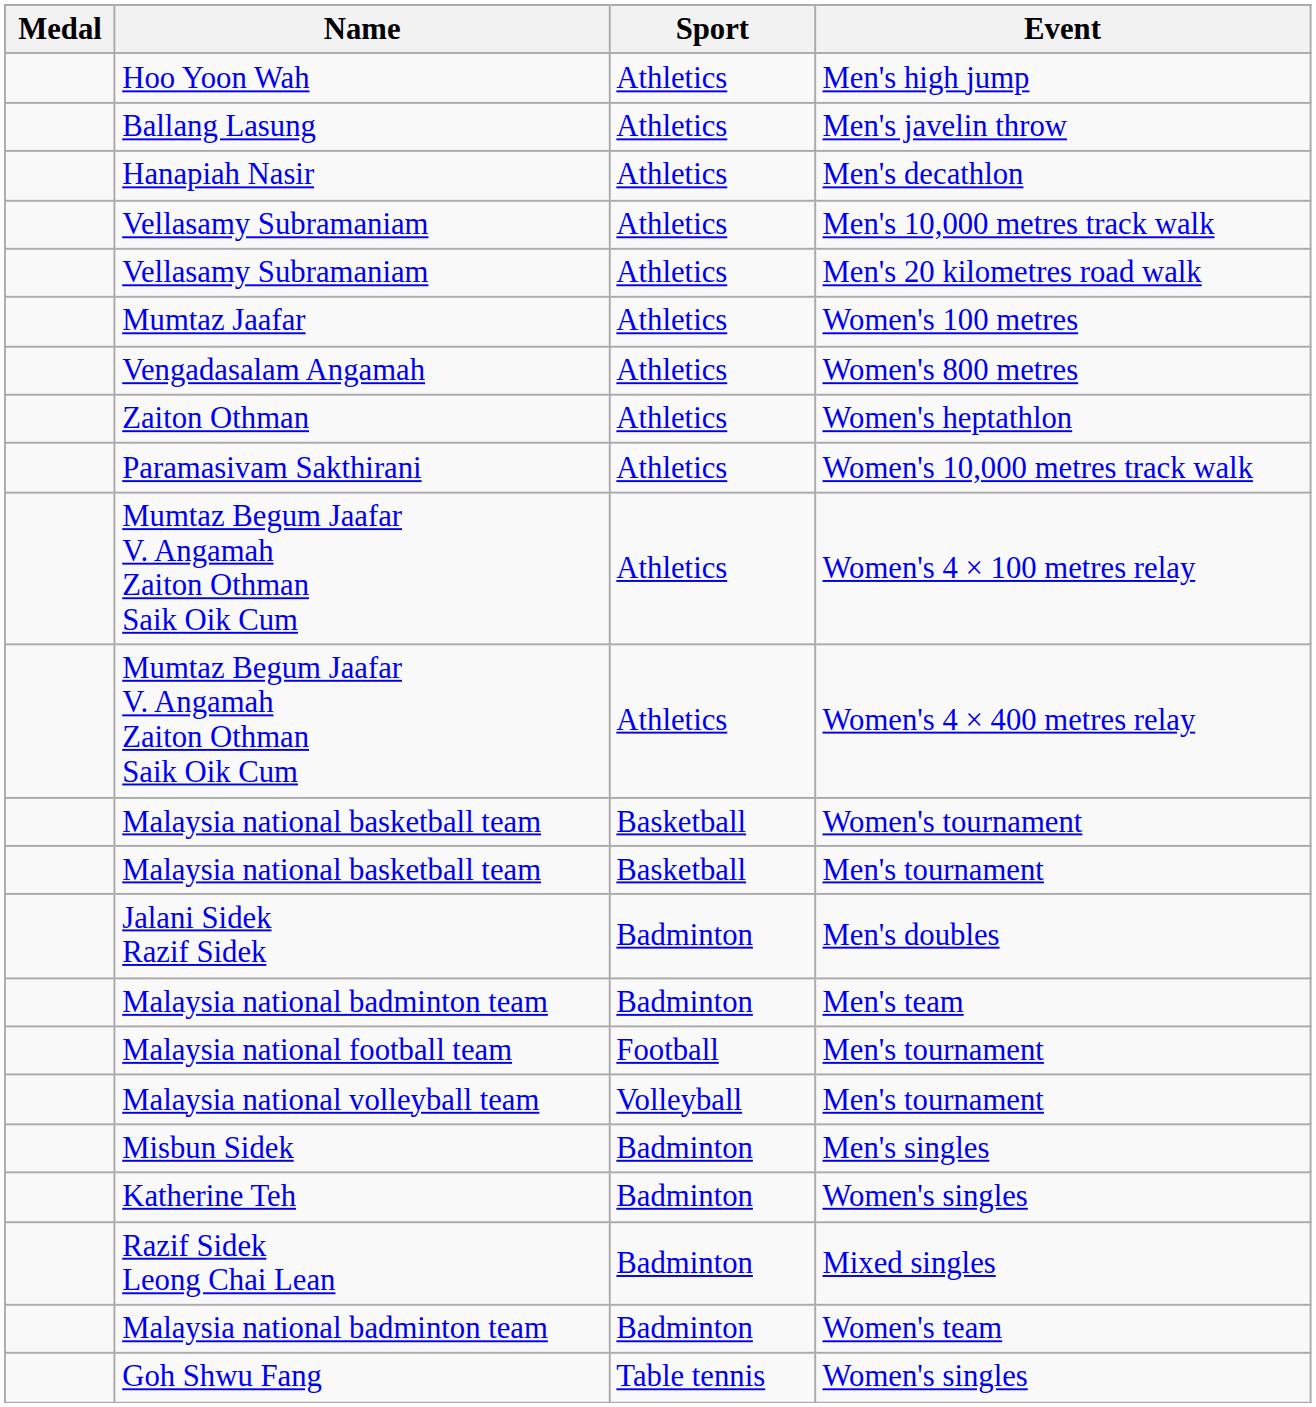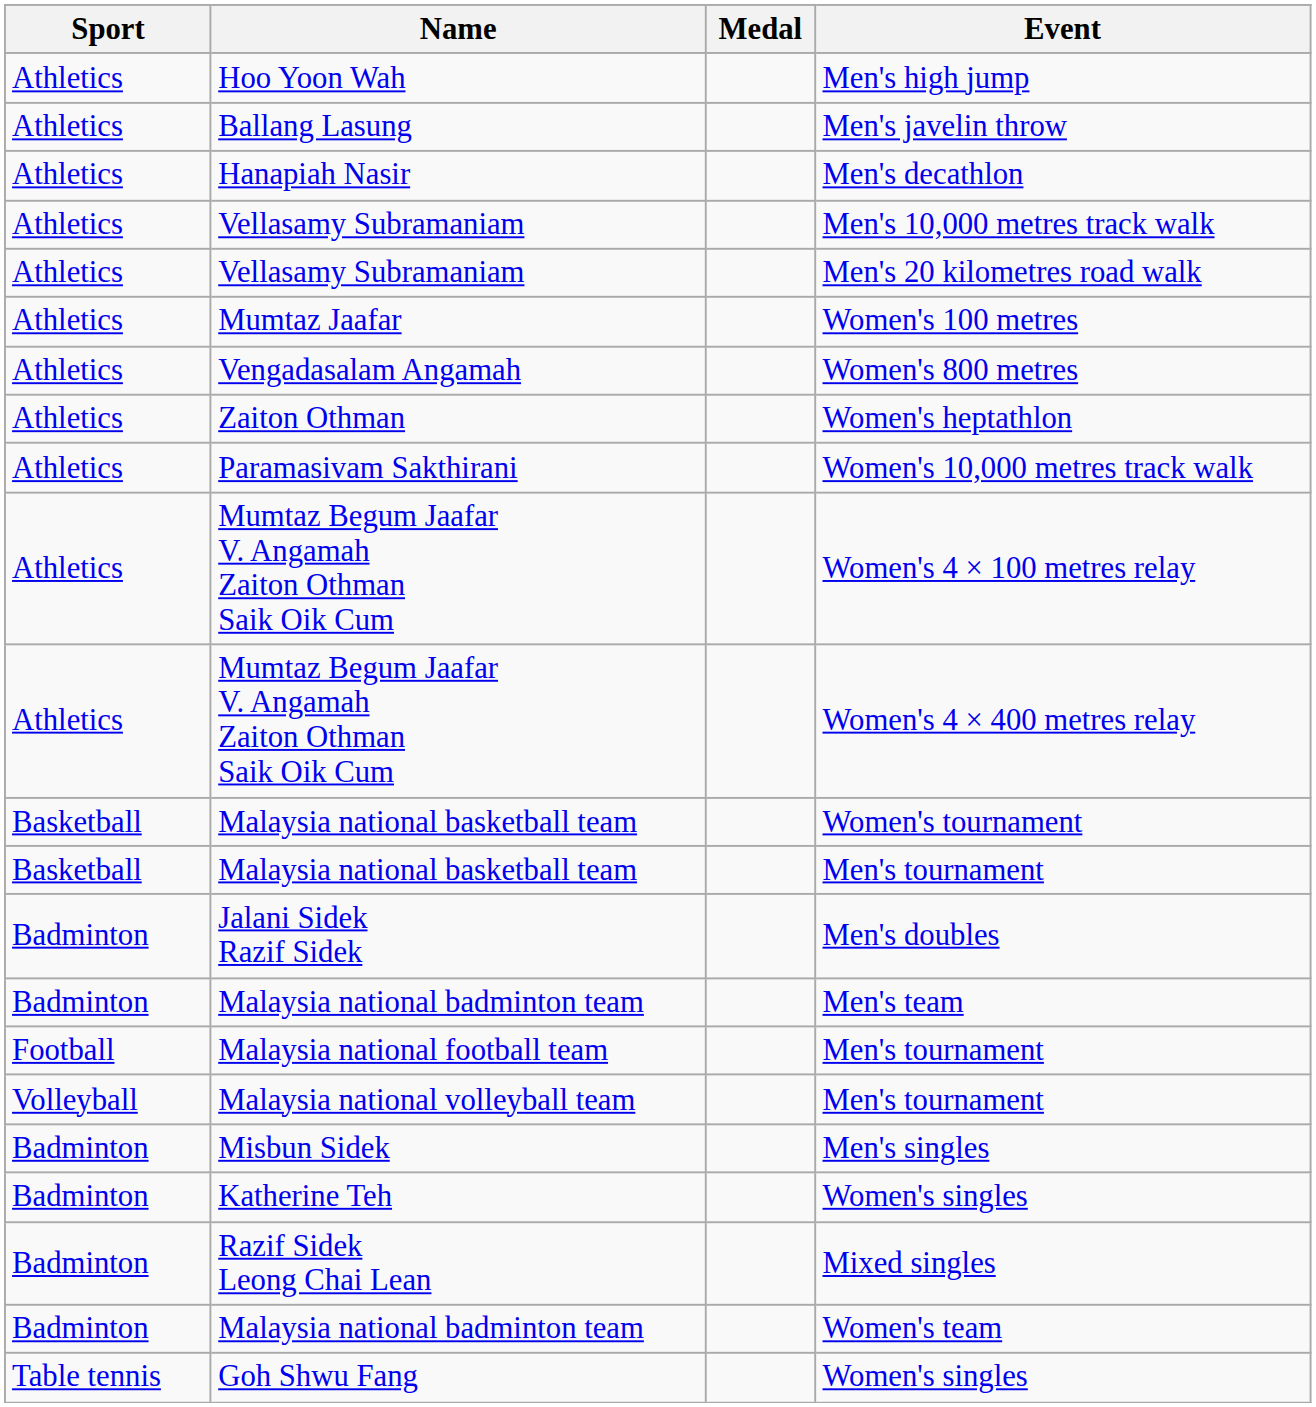columns swapped: Medal <-> Sport
